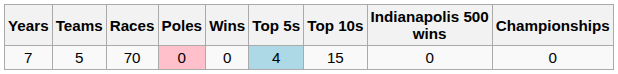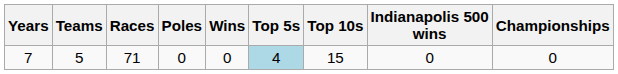7 | Races: 70 -> 71
7 | Poles: pink background -> no background
